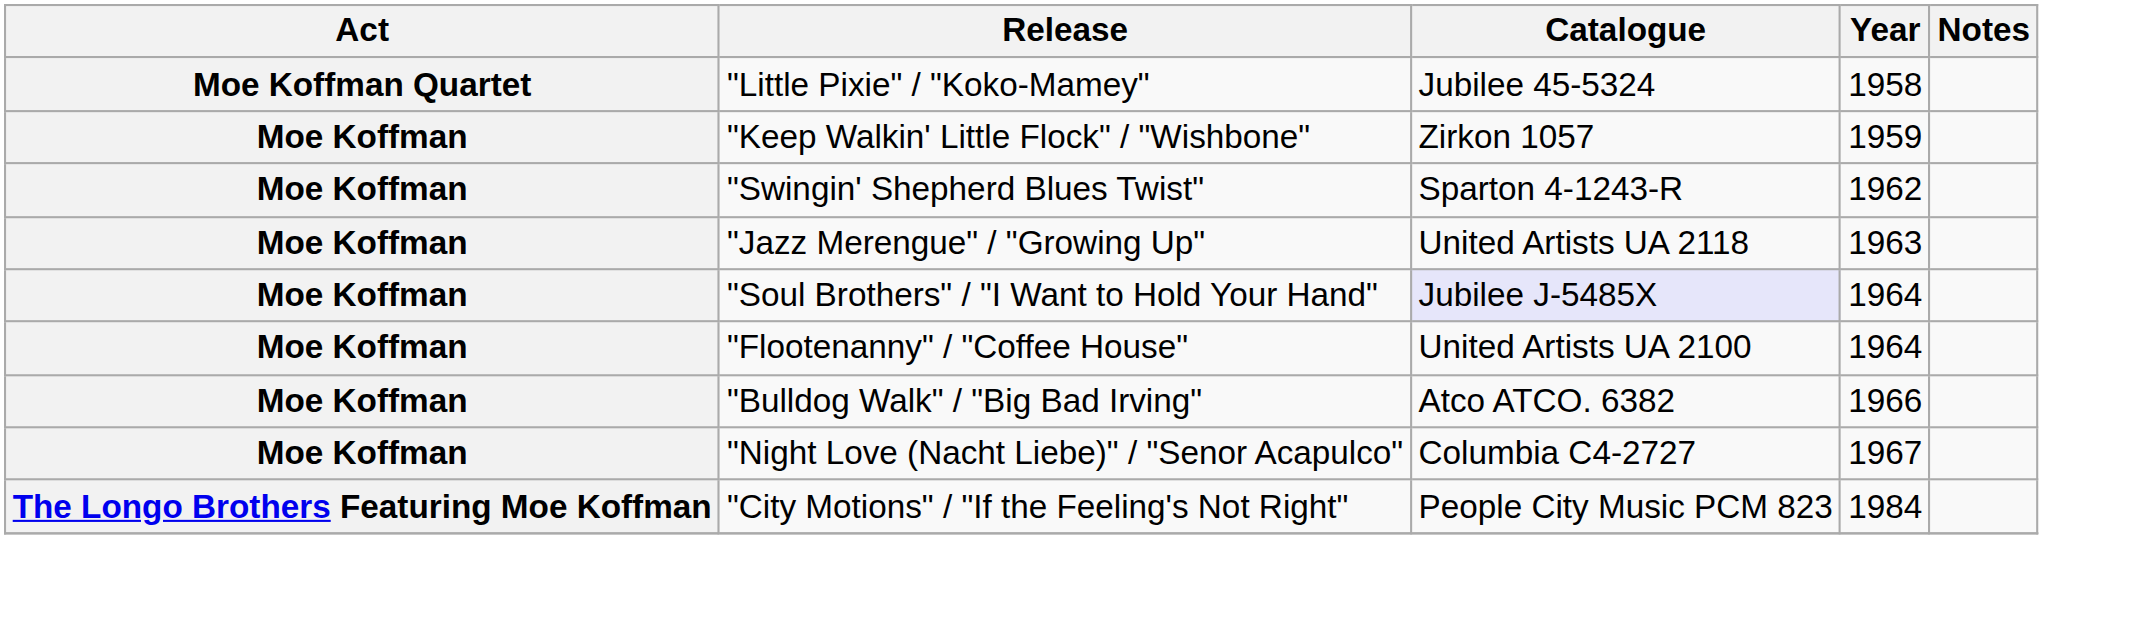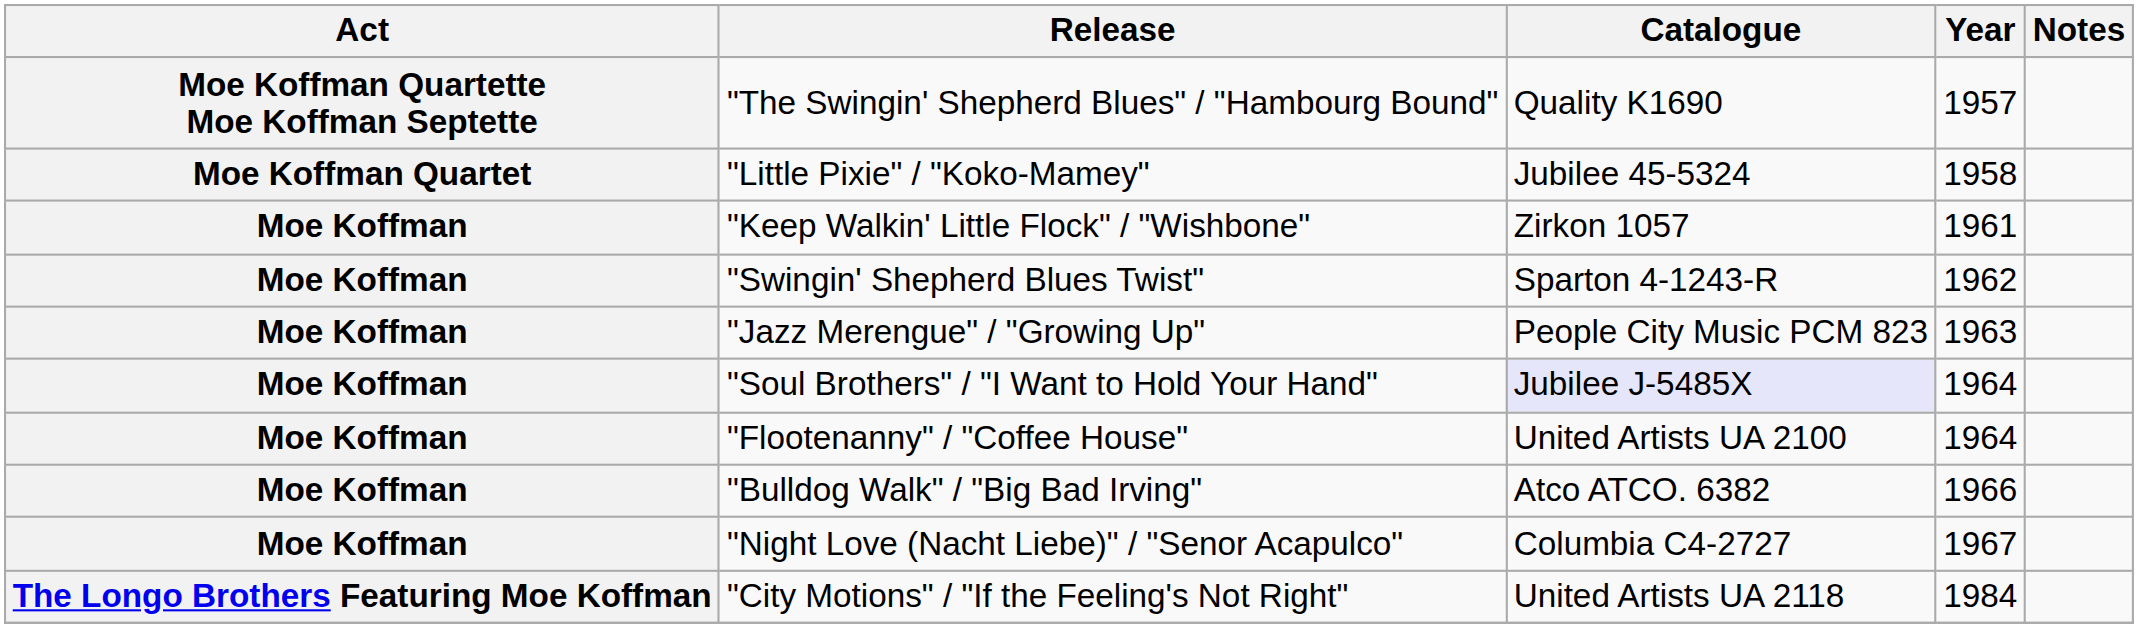+ row: Moe Koffman Quartette Moe Koffman Septette | "The Swingin' Shepherd Blues" / "Hambourg Bound" | Quality K1690 | 1957
"Keep Walkin' Little Flock" / "Wishbone" | Year: 1959 -> 1961
"Jazz Merengue" / "Growing Up" | Catalogue: United Artists UA 2118 -> People City Music PCM 823
"City Motions" / "If the Feeling's Not Right" | Catalogue: People City Music PCM 823 -> United Artists UA 2118
